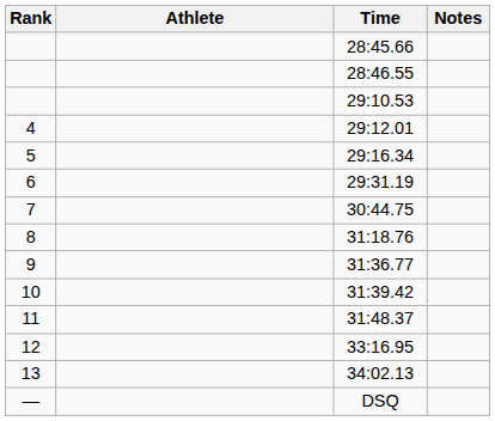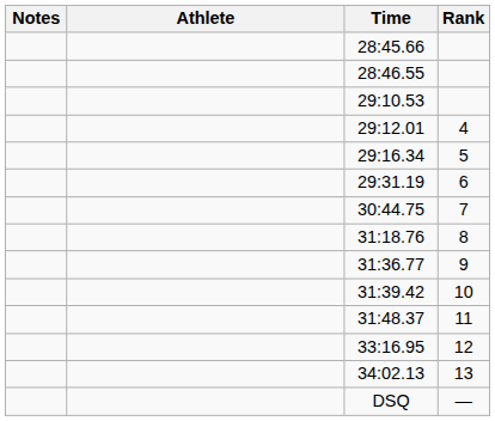columns swapped: Rank <-> Notes
